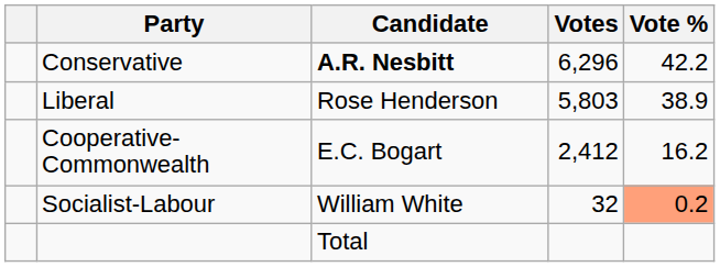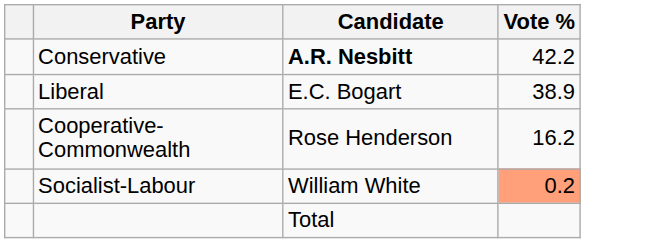- column: Votes | 6,296 | 5,803 | 2,412 | 32
Liberal | Candidate: Rose Henderson -> E.C. Bogart
Cooperative-Commonwealth | Candidate: E.C. Bogart -> Rose Henderson
